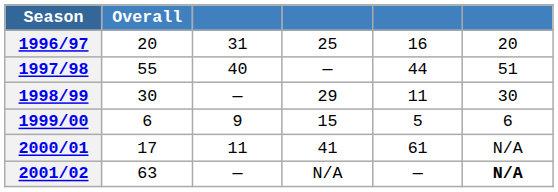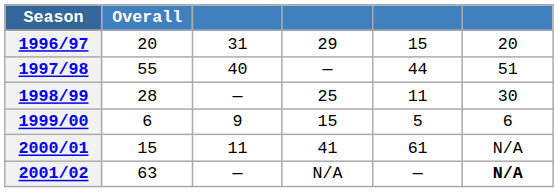1996/97 | column 4: 25 -> 29
1996/97 | column 5: 16 -> 15
1998/99 | Overall: 30 -> 28
1998/99 | column 4: 29 -> 25
2000/01 | Overall: 17 -> 15
